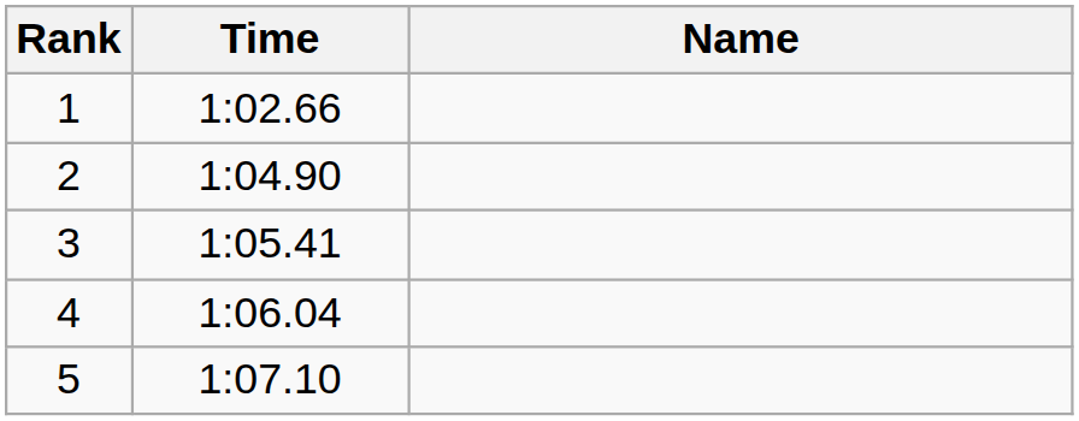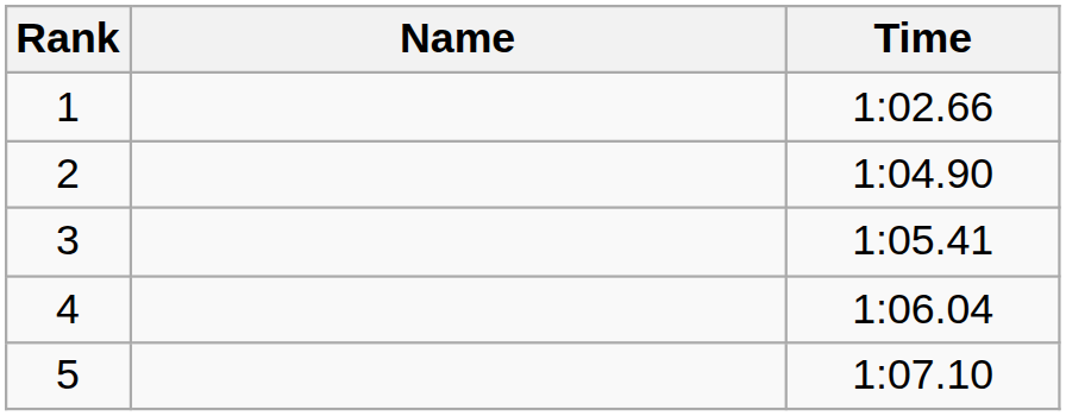columns swapped: Name <-> Time
